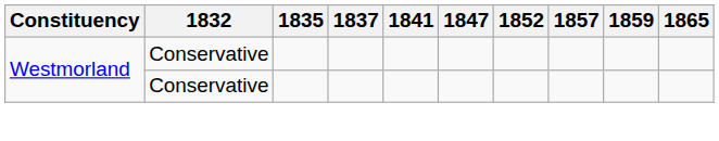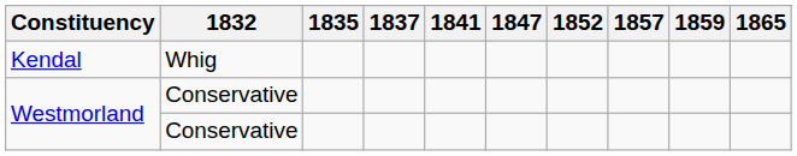+ row: Kendal | Whig
